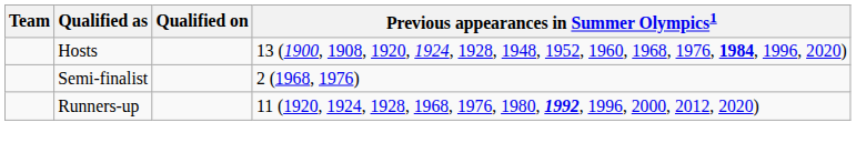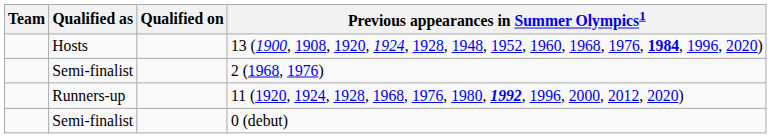+ row: Semi-finalist | 0 (debut)
